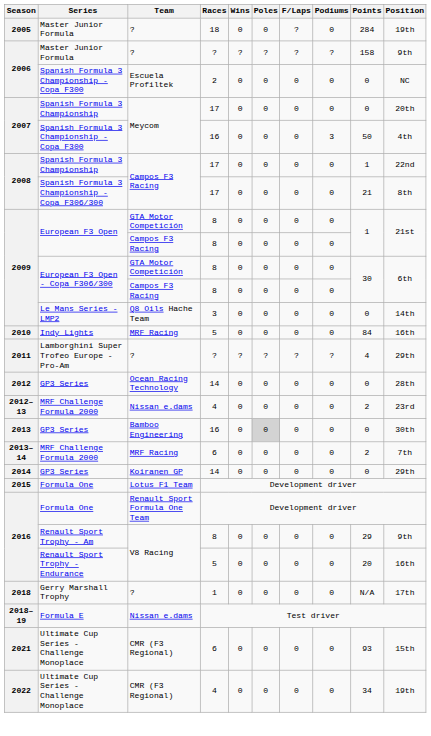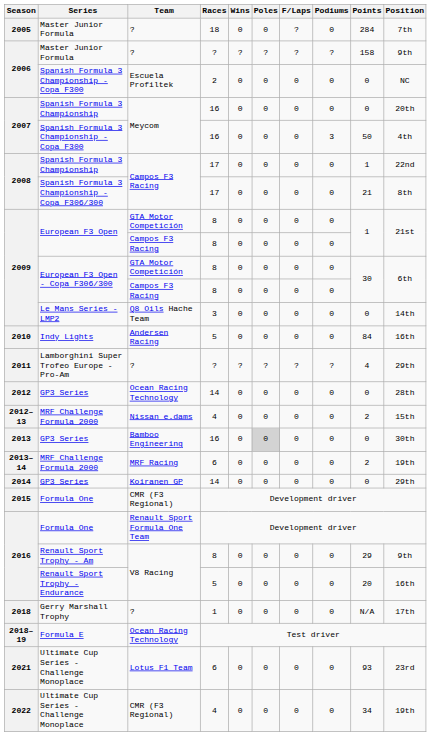2005 | Position: 19th -> 7th
2007 / Spanish Formula 3 Championship | Races: 17 -> 16
2010 | Team: MRF Racing -> Andersen Racing
2012–13 | Position: 23rd -> 15th
2013–14 | Position: 7th -> 19th
2015 | Team: Lotus F1 Team -> CMR (F3 Regional)
2018–19 | Team: Nissan e.dams -> Ocean Racing Technology
2021 | Team: CMR (F3 Regional) -> Lotus F1 Team
2021 | Position: 15th -> 23rd
